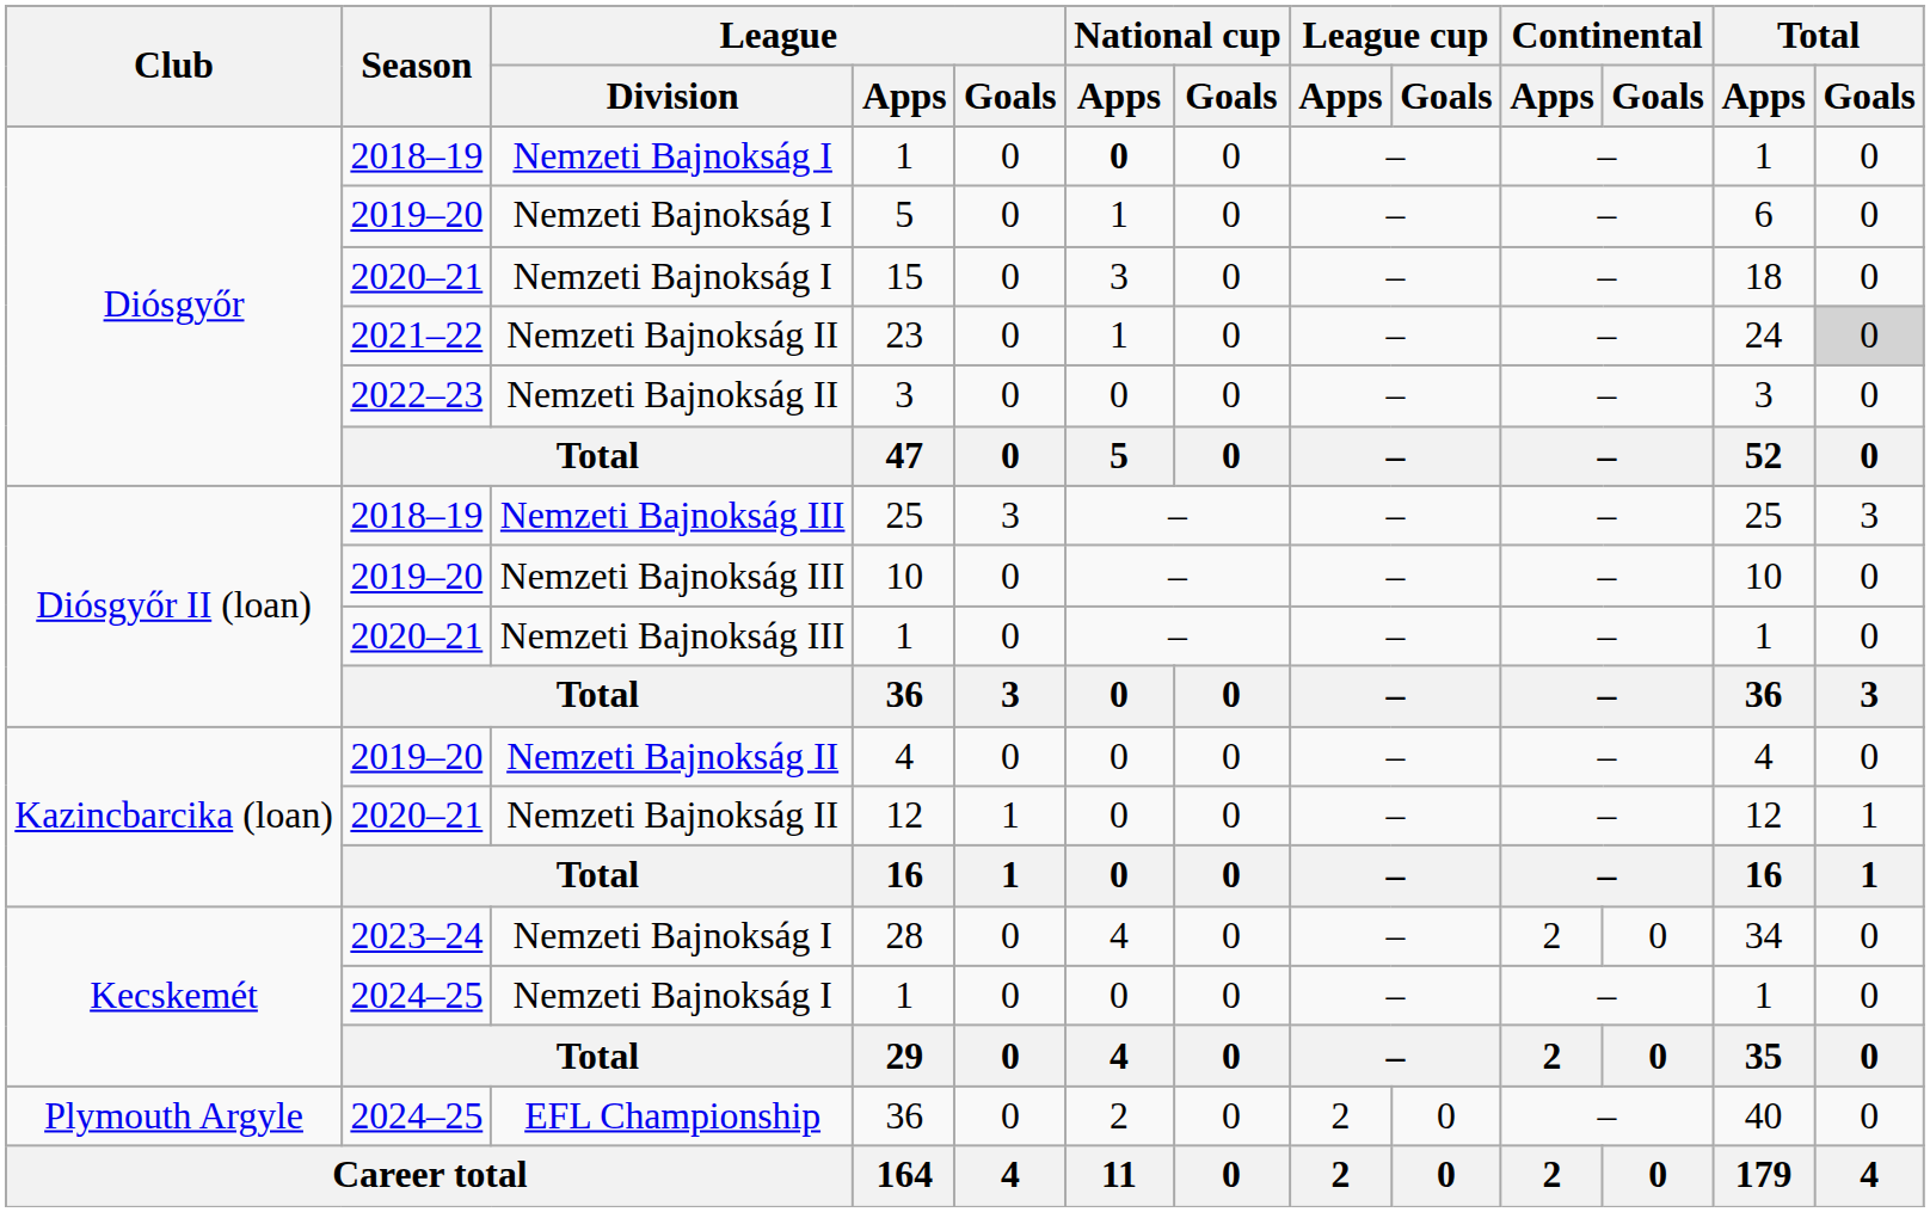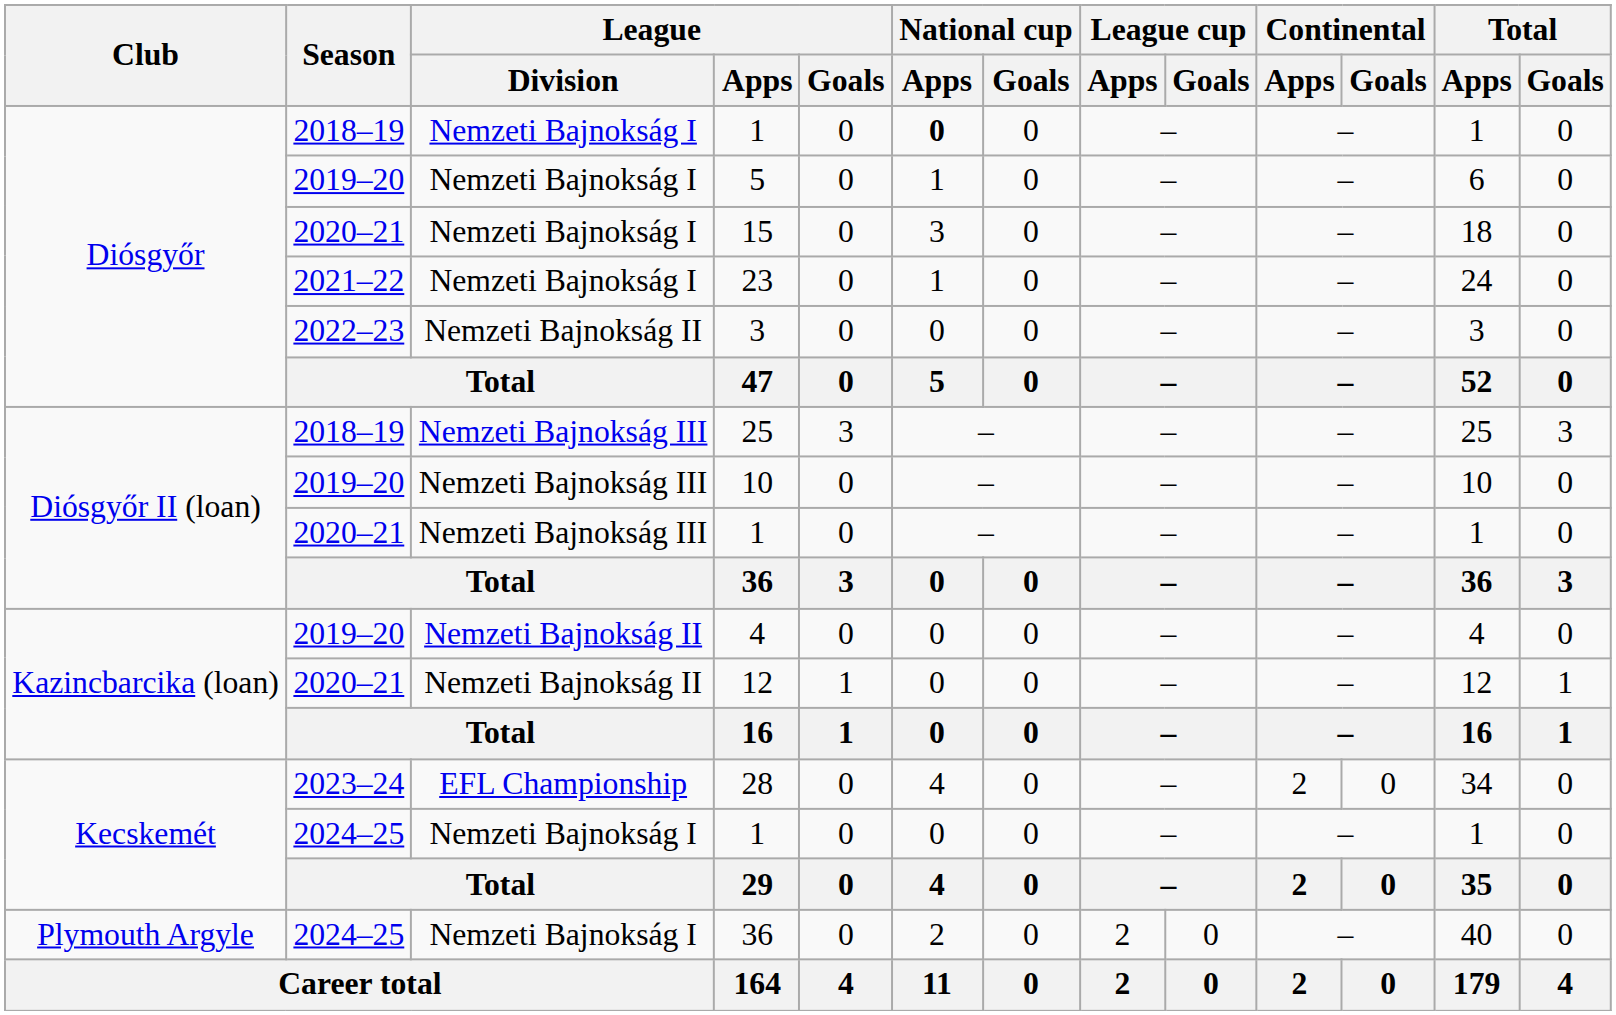23 | League / Division: Nemzeti Bajnokság II -> Nemzeti Bajnokság I
23 | Total / Goals: lightgrey background -> no background
28 | League / Division: Nemzeti Bajnokság I -> EFL Championship
2024–25 / 36 | League / Division: EFL Championship -> Nemzeti Bajnokság I
